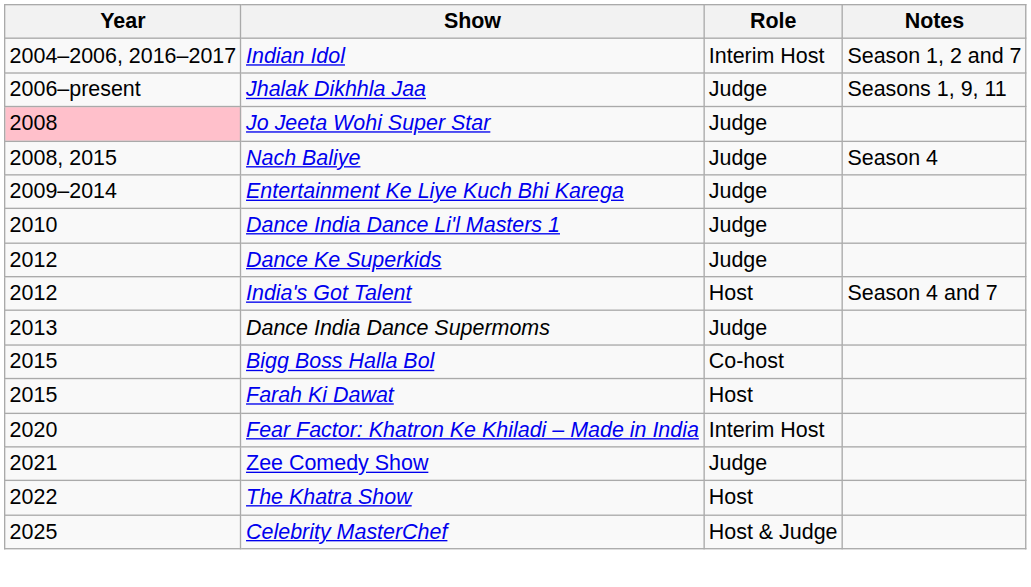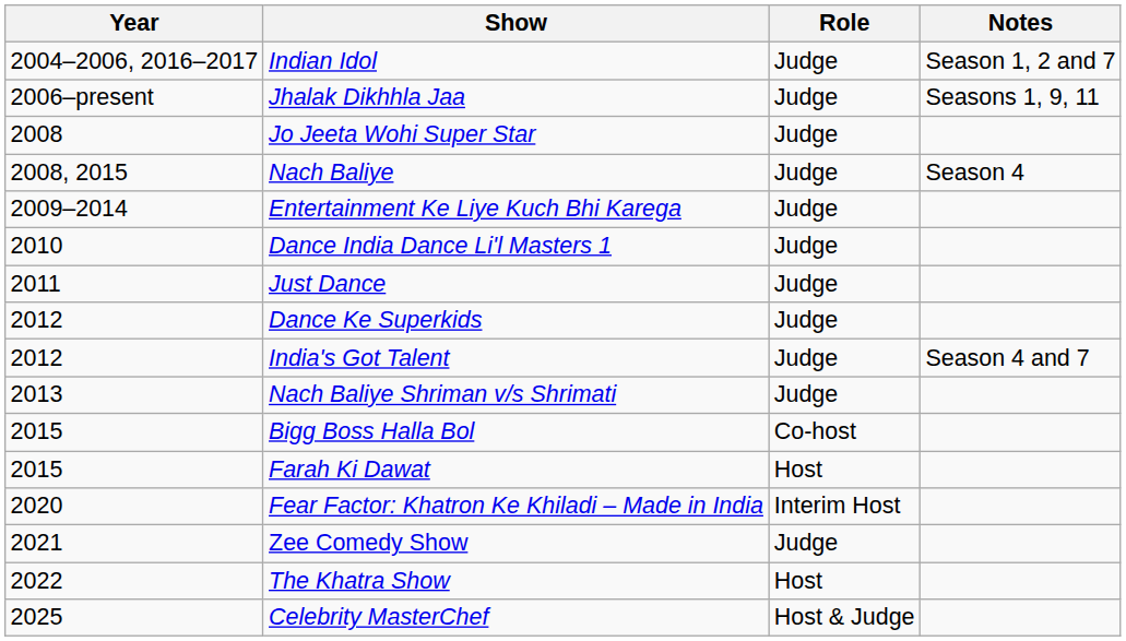Indian Idol | Role: Interim Host -> Judge
Jo Jeeta Wohi Super Star | Year: pink background -> no background
+ row: 2011 | Just Dance | Judge
India's Got Talent | Role: Host -> Judge
+ row: 2013 | Nach Baliye Shriman v/s Shrimati | Judge
- row: 2013 | Dance India Dance Supermoms | Judge
